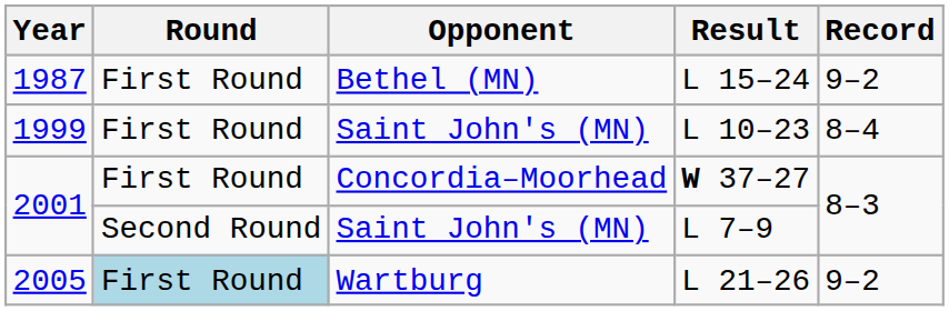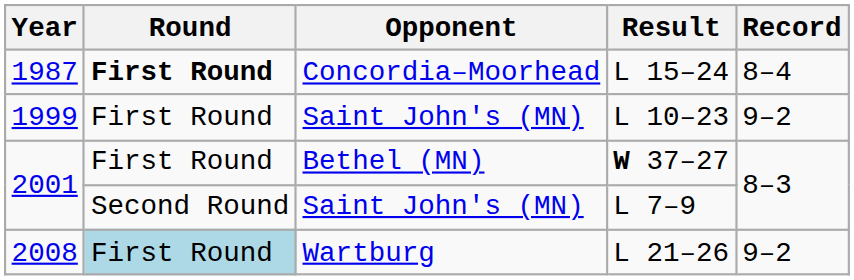L 15–24 | Round: normal -> bold
L 15–24 | Opponent: Bethel (MN) -> Concordia–Moorhead
L 15–24 | Record: 9–2 -> 8–4
L 10–23 | Record: 8–4 -> 9–2
W 37–27 | Opponent: Concordia–Moorhead -> Bethel (MN)
L 21–26 | Year: 2005 -> 2008
